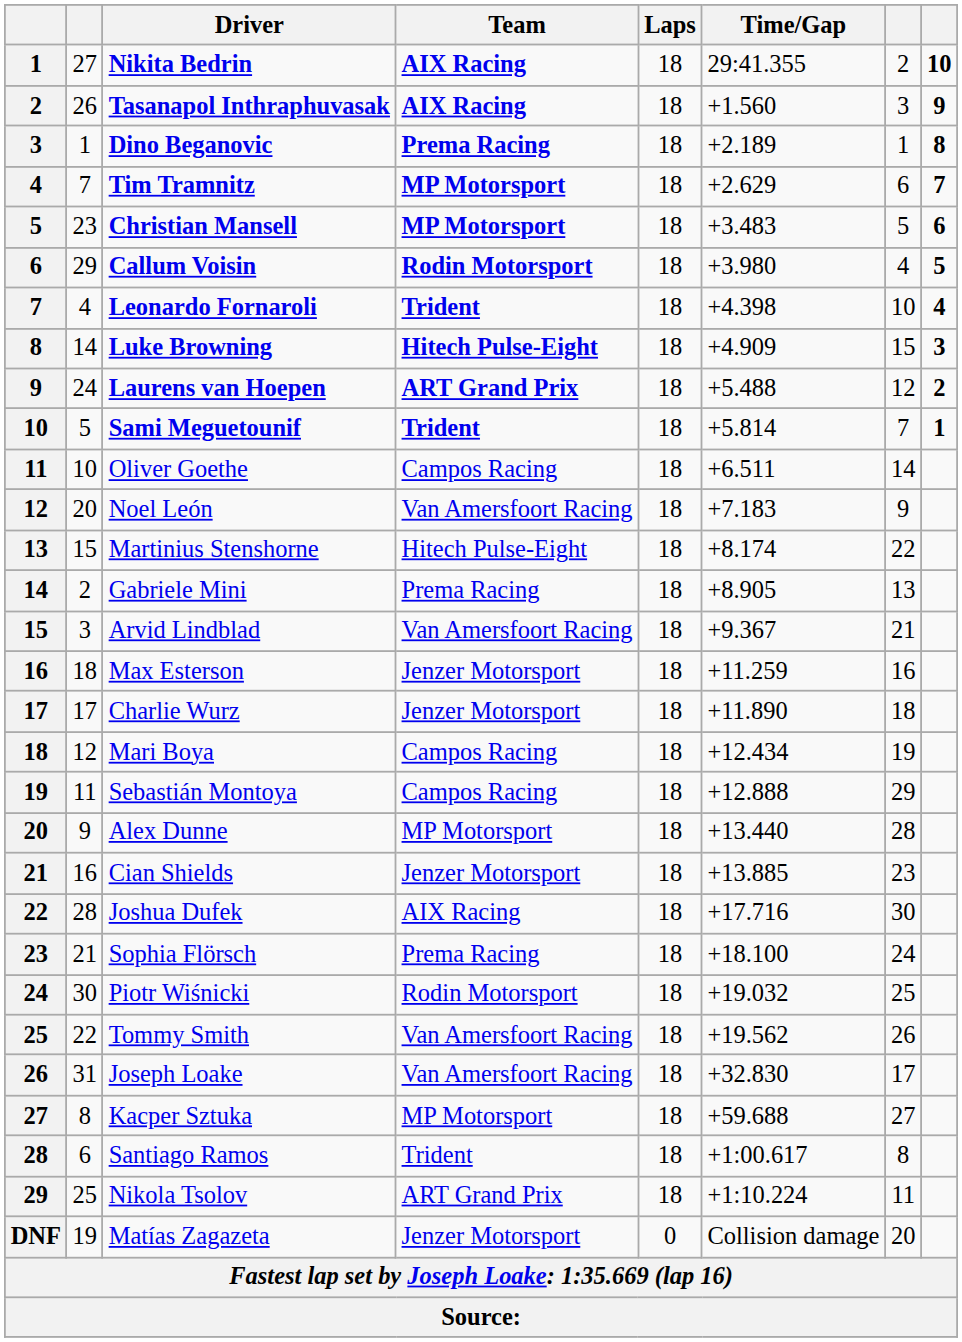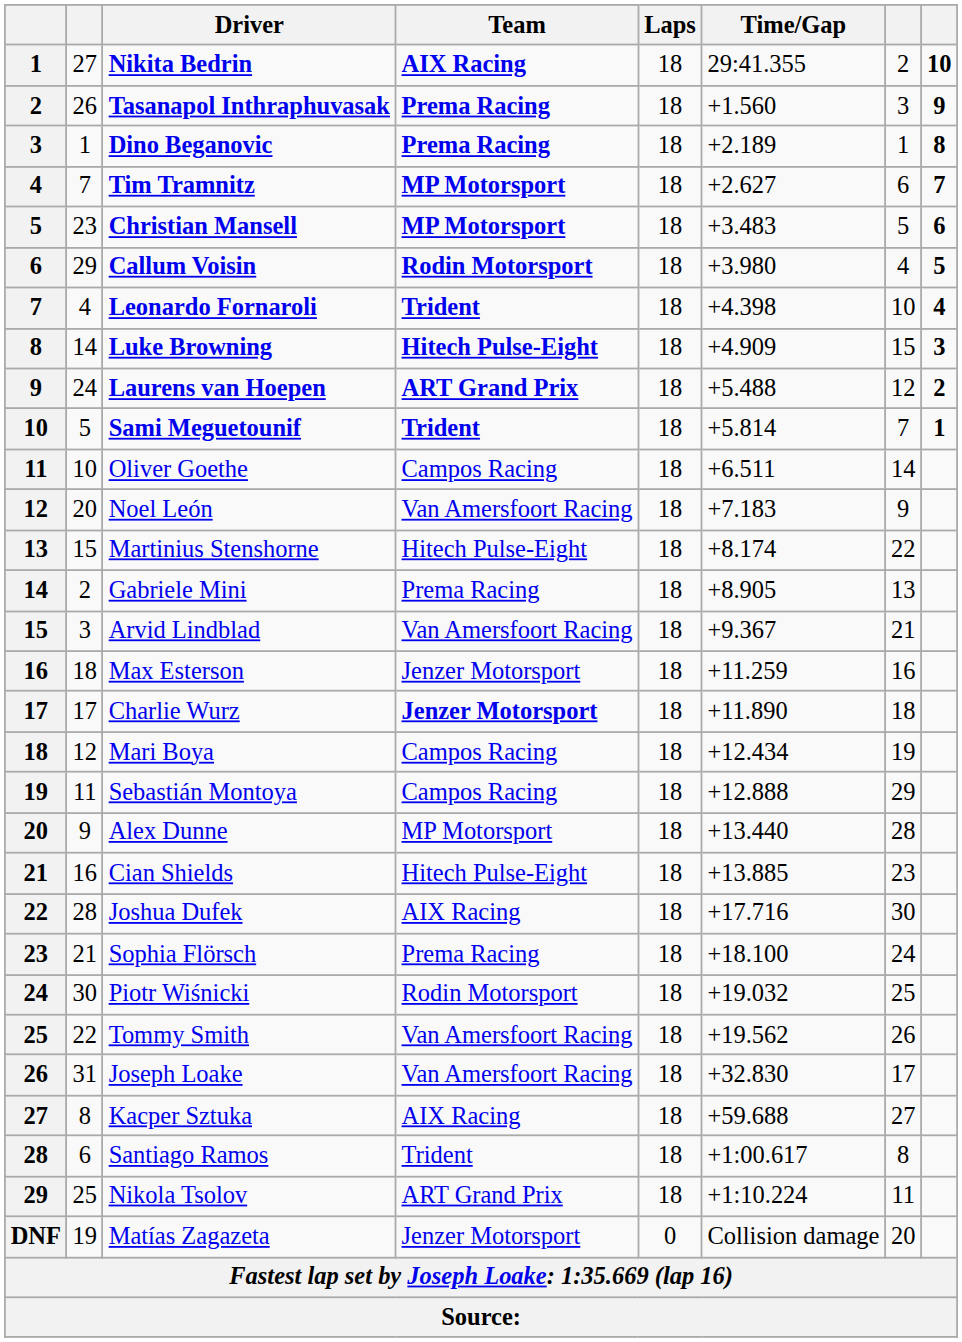Tasanapol Inthraphuvasak | Team: AIX Racing -> Prema Racing
Tim Tramnitz | Time/Gap: +2.629 -> +2.627
Charlie Wurz | Team: normal -> bold
Cian Shields | Team: Jenzer Motorsport -> Hitech Pulse-Eight
Kacper Sztuka | Team: MP Motorsport -> AIX Racing
